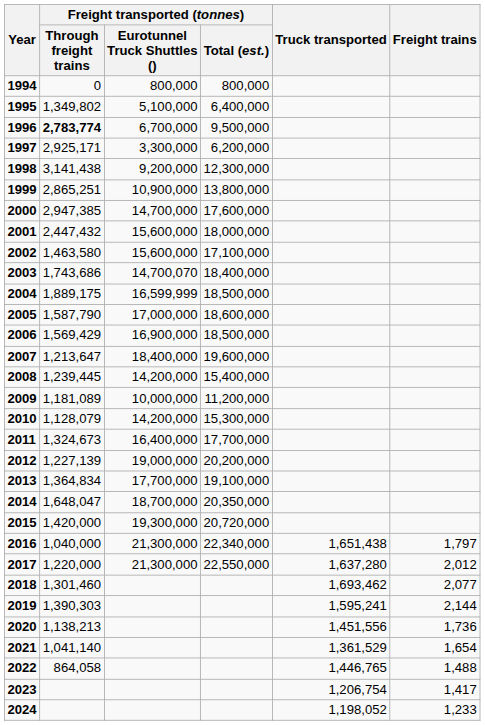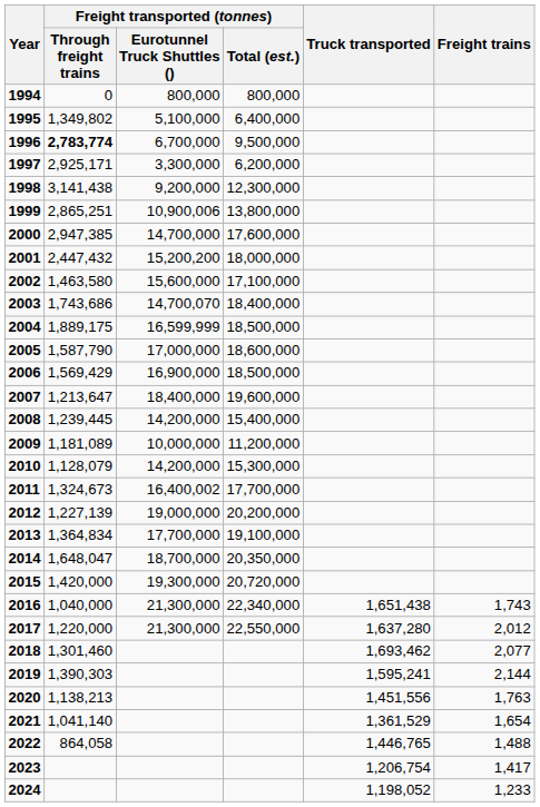1999 | Freight transported (tonnes) / Eurotunnel Truck Shuttles (): 10,900,000 -> 10,900,006
2001 | Freight transported (tonnes) / Eurotunnel Truck Shuttles (): 15,600,000 -> 15,200,200
2011 | Freight transported (tonnes) / Eurotunnel Truck Shuttles (): 16,400,000 -> 16,400,002
2016 | Freight trains: 1,797 -> 1,743
2020 | Freight trains: 1,736 -> 1,763
